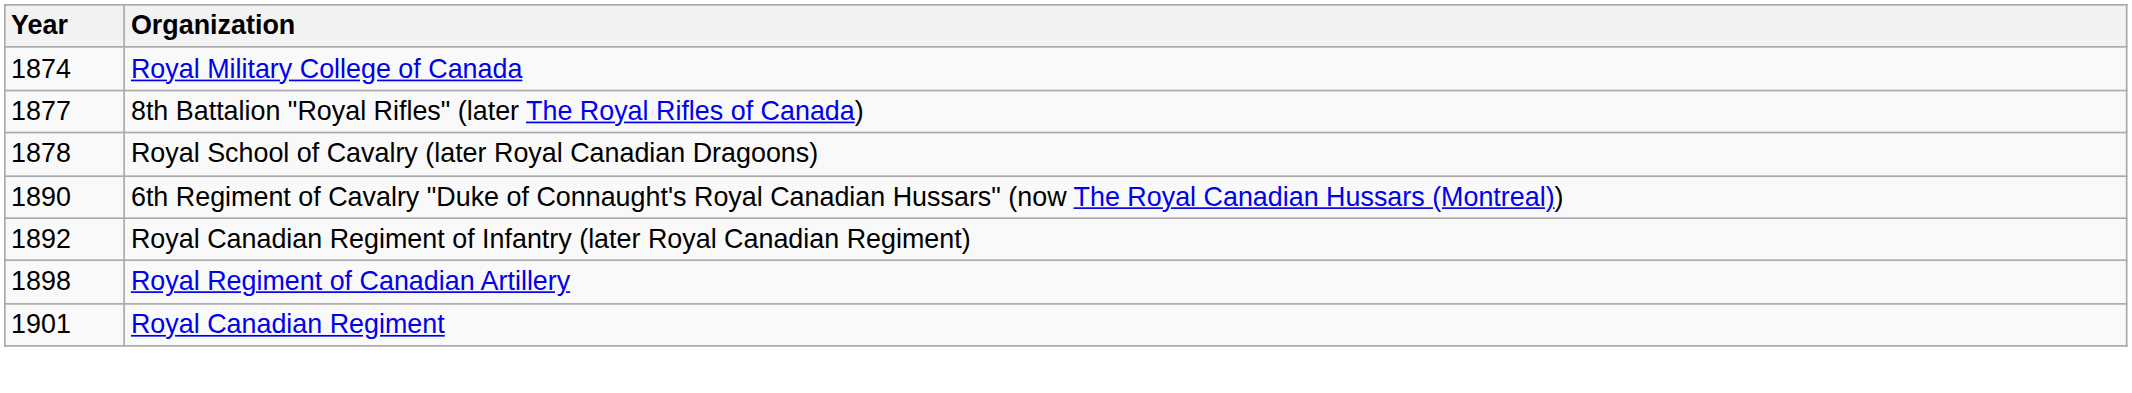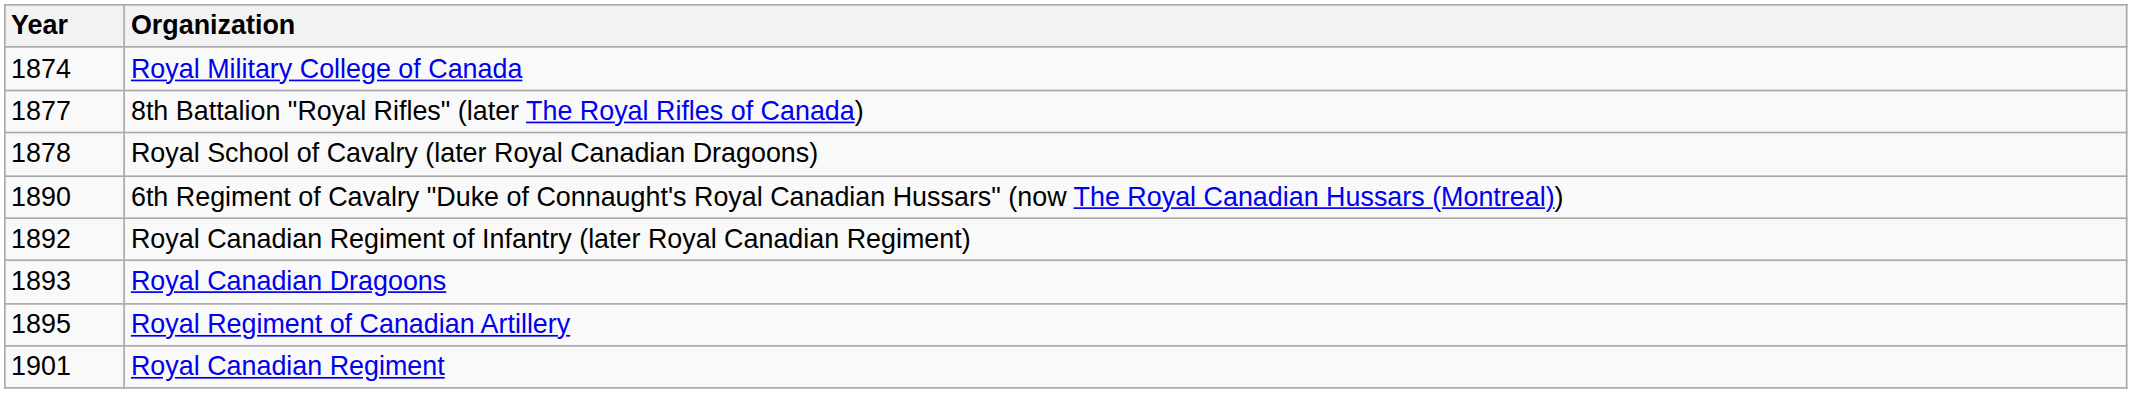+ row: 1893 | Royal Canadian Dragoons
Royal Regiment of Canadian Artillery | Year: 1898 -> 1895
